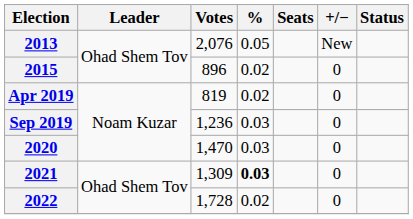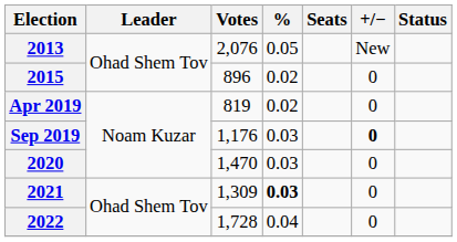Sep 2019 | Votes: 1,236 -> 1,176
Sep 2019 | +/−: normal -> bold
2022 | %: 0.02 -> 0.04
